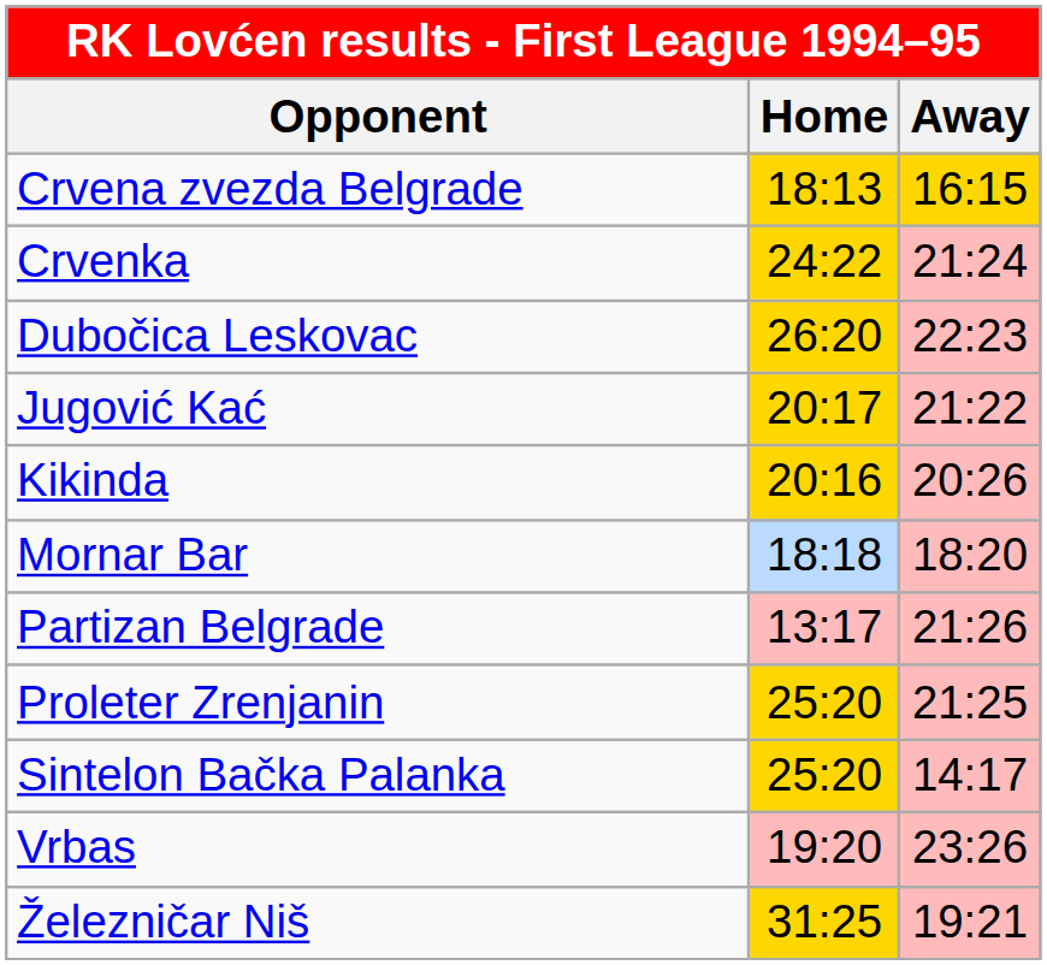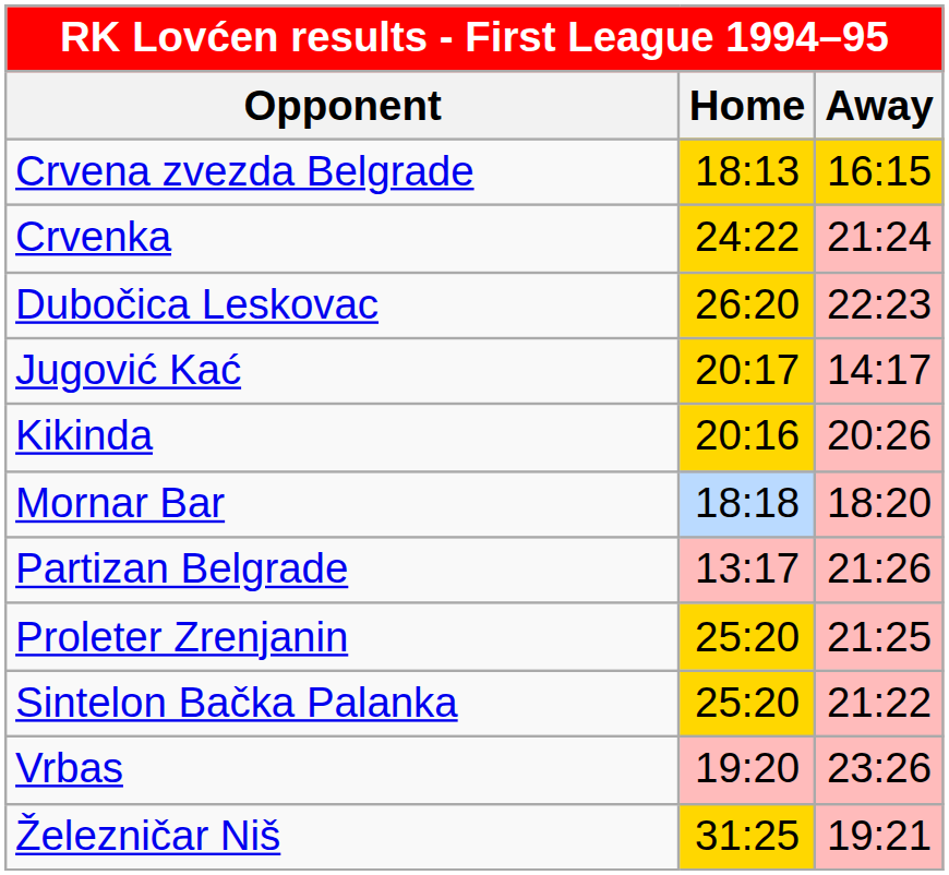Jugović Kać | Away: 21:22 -> 14:17
Sintelon Bačka Palanka | Away: 14:17 -> 21:22
